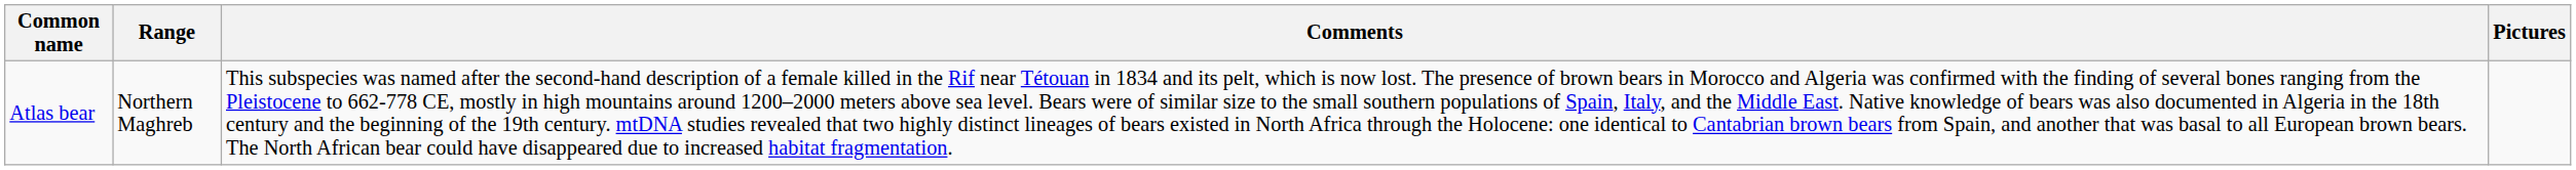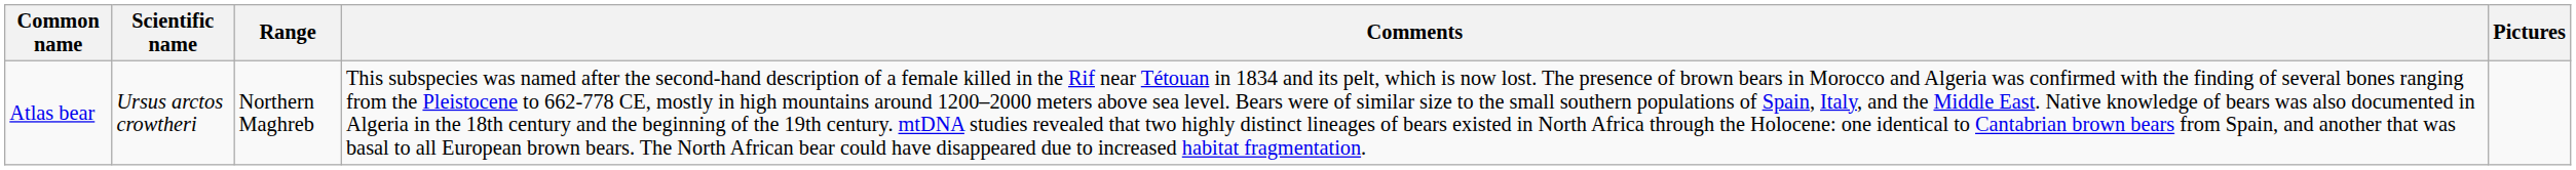+ column: Scientific name | Ursus arctos crowtheri
